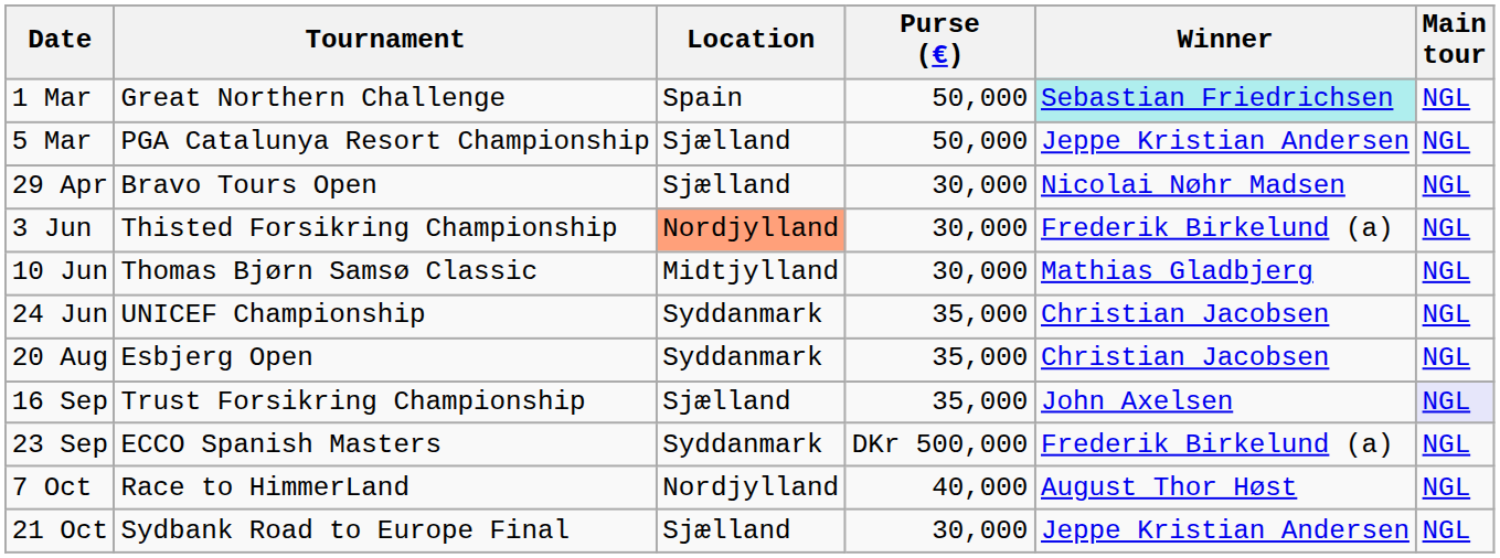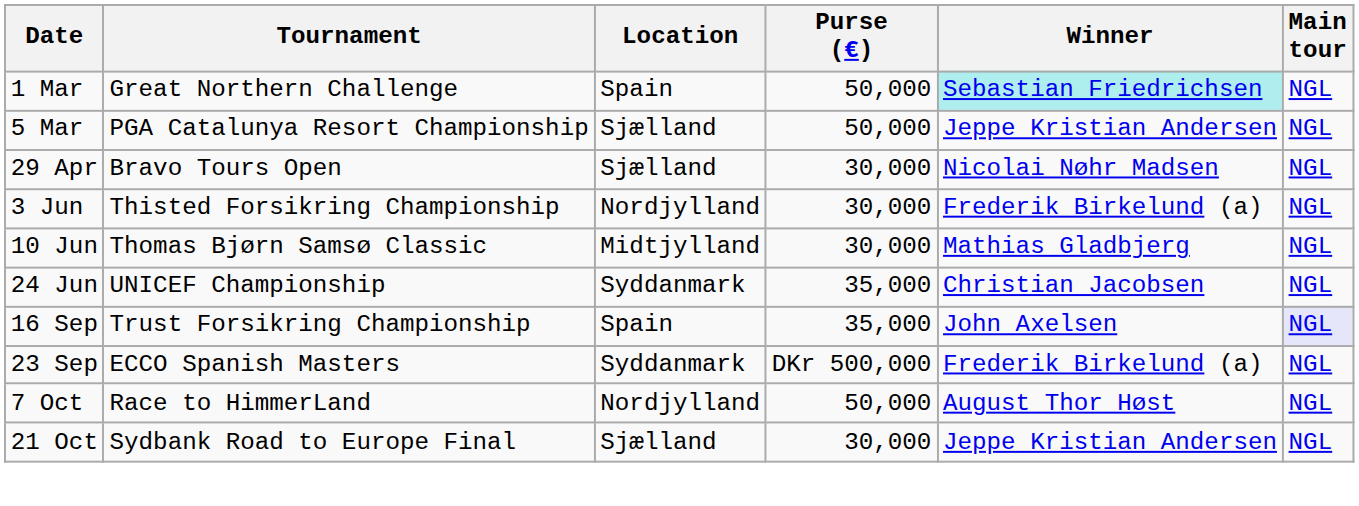3 Jun | Location: lightsalmon background -> no background
- row: 20 Aug | Esbjerg Open | Syddanmark | 35,000 | Christian Jacobsen | NGL
16 Sep | Location: Sjælland -> Spain
7 Oct | Purse (€): 40,000 -> 50,000
